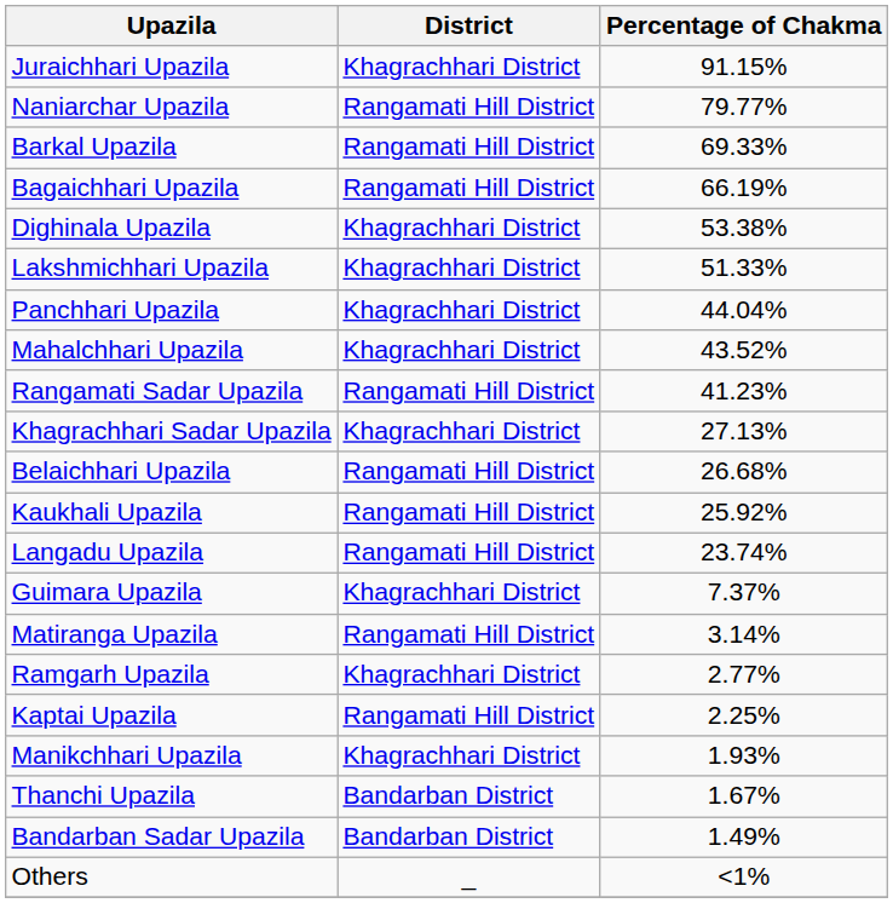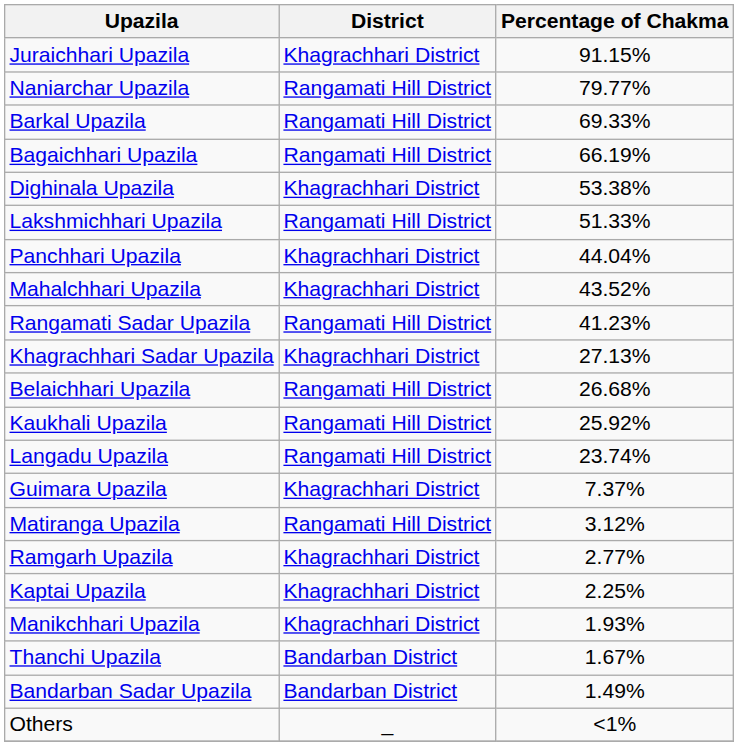Lakshmichhari Upazila | District: Khagrachhari District -> Rangamati Hill District
Matiranga Upazila | Percentage of Chakma: 3.14% -> 3.12%
Kaptai Upazila | District: Rangamati Hill District -> Khagrachhari District
